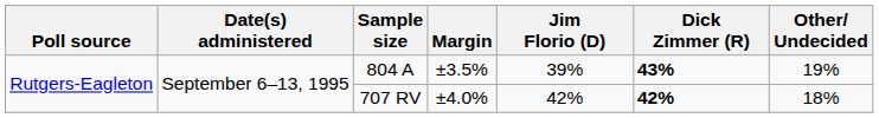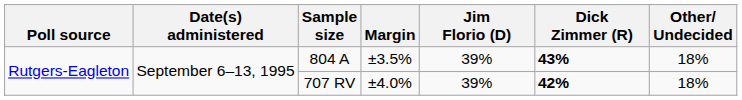804 A | Other/ Undecided: 19% -> 18%
707 RV | Jim Florio (D): 42% -> 39%
